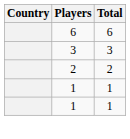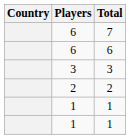+ row: 6 | 7
